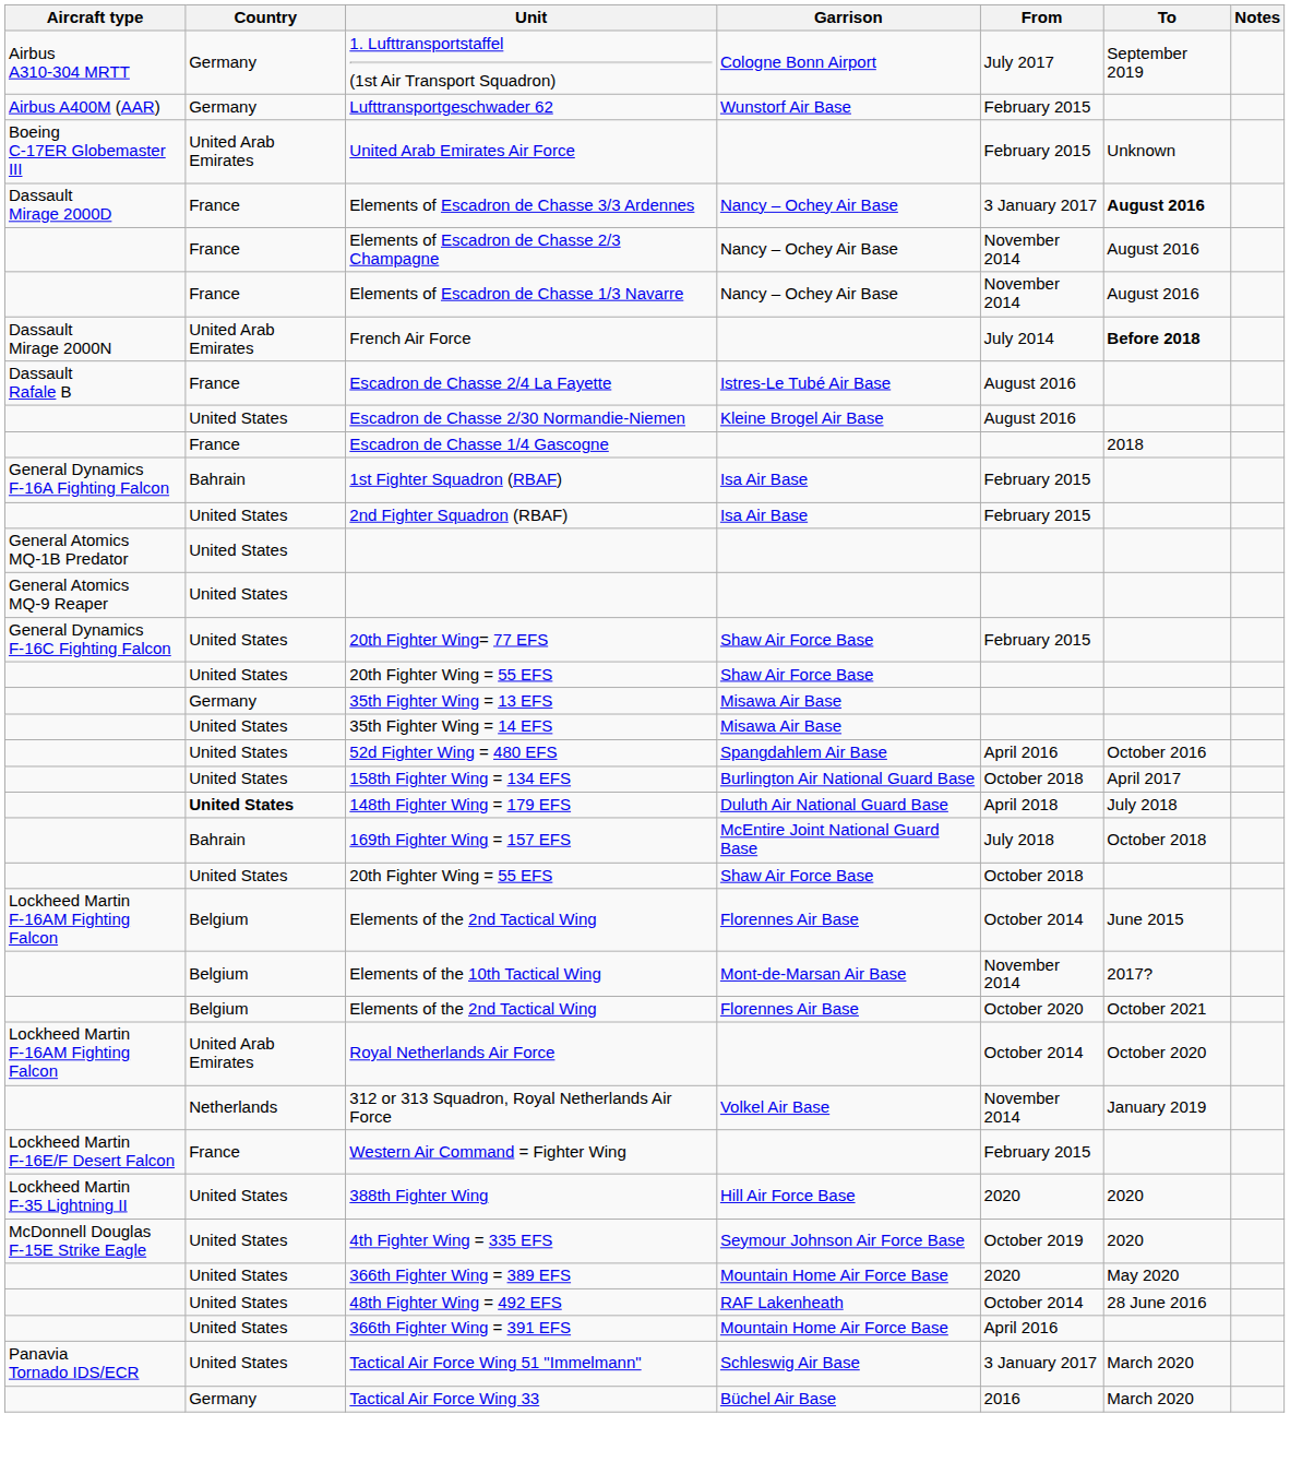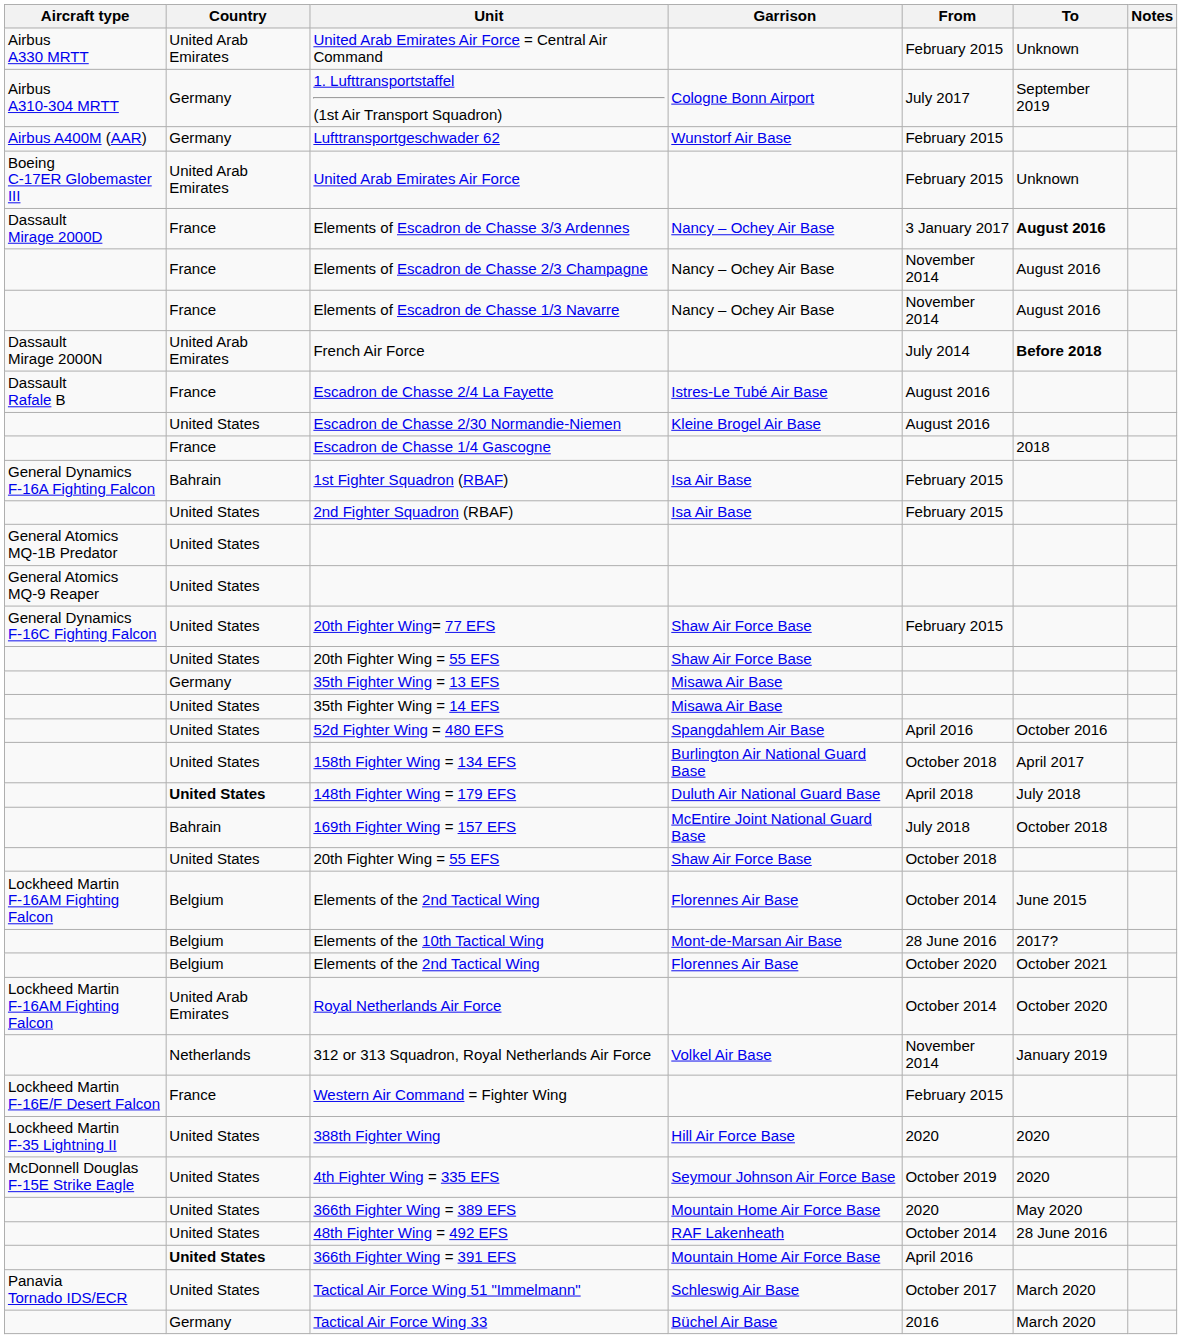+ row: Airbus A330 MRTT | United Arab Emirates | United Arab Emirates Air Force = Central Air Command | February 2015 | Unknown
Elements of the 10th Tactical Wing | From: November 2014 -> 28 June 2016
366th Fighter Wing = 391 EFS | Country: normal -> bold
Tactical Air Force Wing 51 "Immelmann" | From: 3 January 2017 -> October 2017
